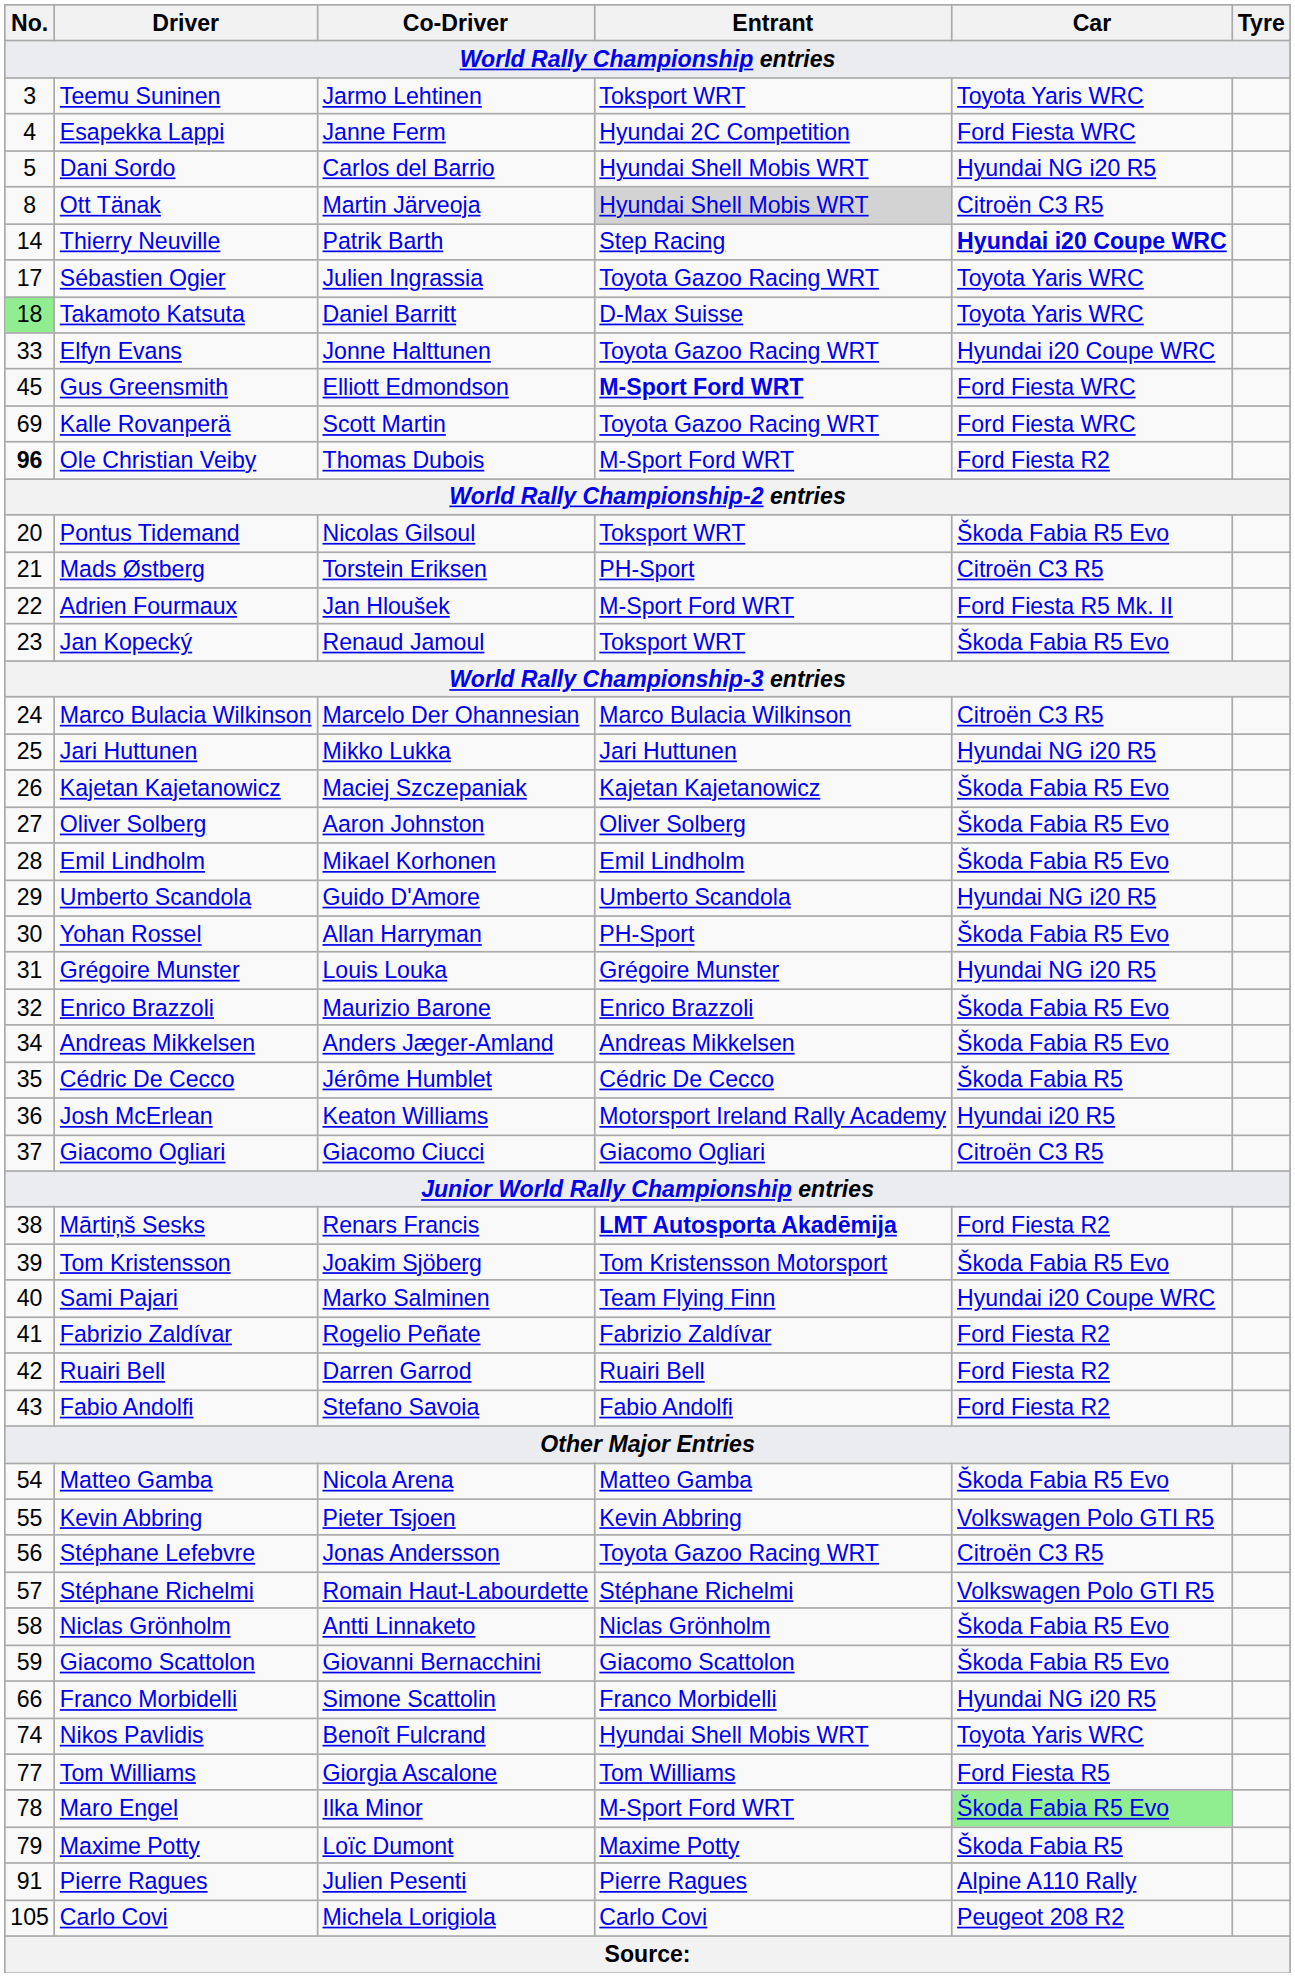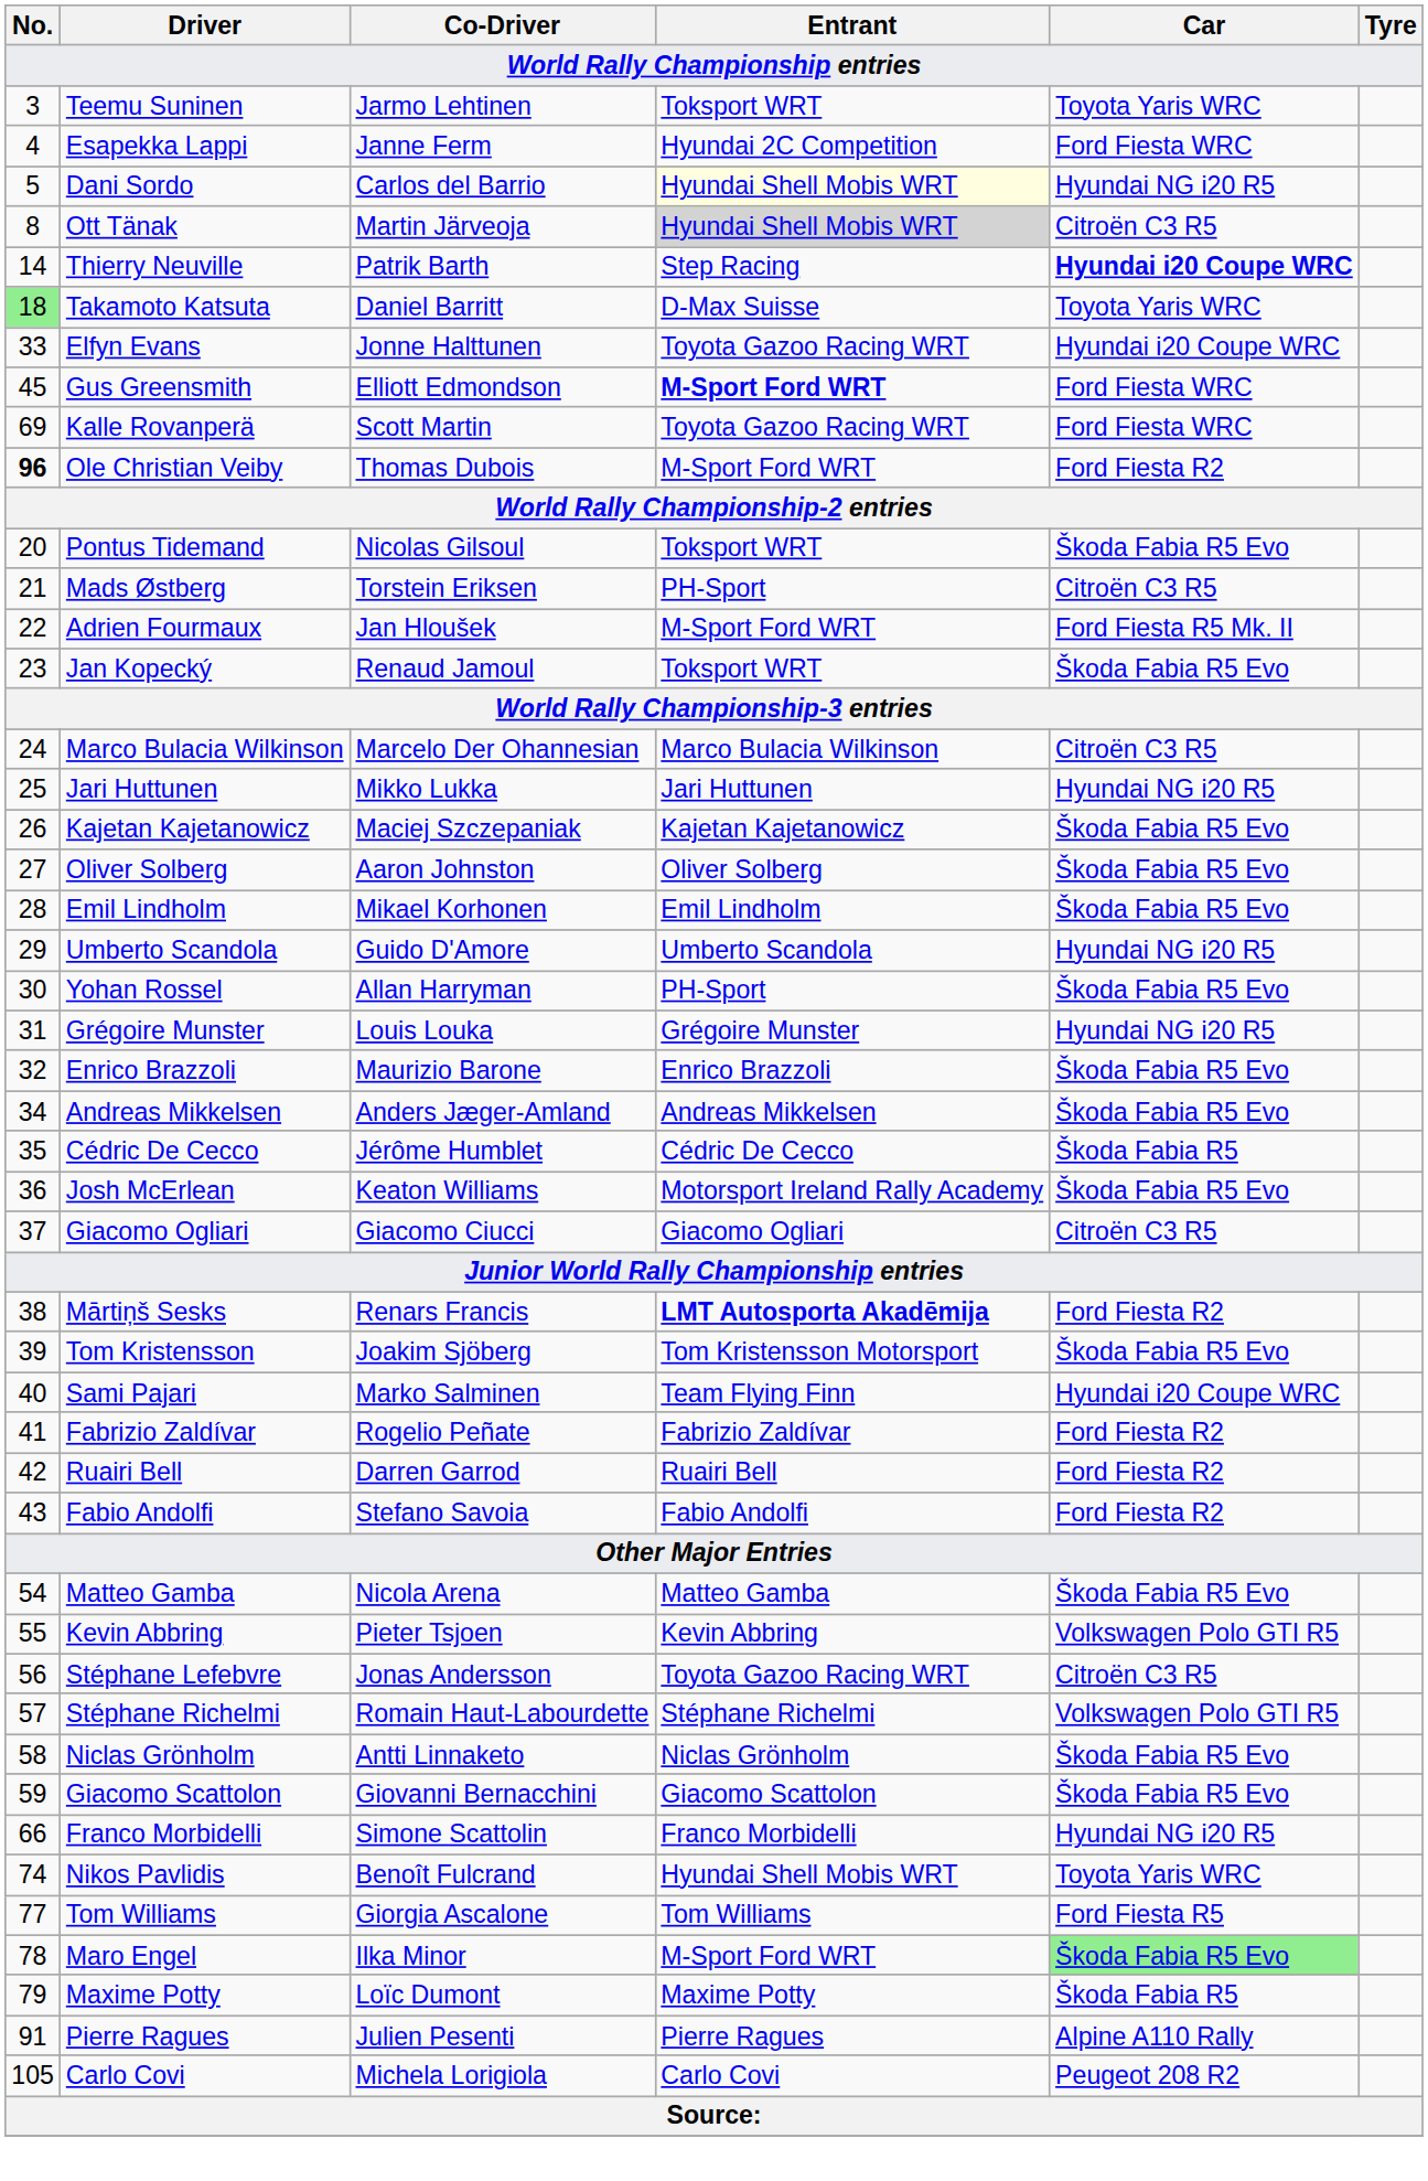Dani Sordo | Entrant: no background -> lightyellow background
- row: 17 | Sébastien Ogier | Julien Ingrassia | Toyota Gazoo Racing WRT | Toyota Yaris WRC
Josh McErlean | Car: Hyundai i20 R5 -> Škoda Fabia R5 Evo
